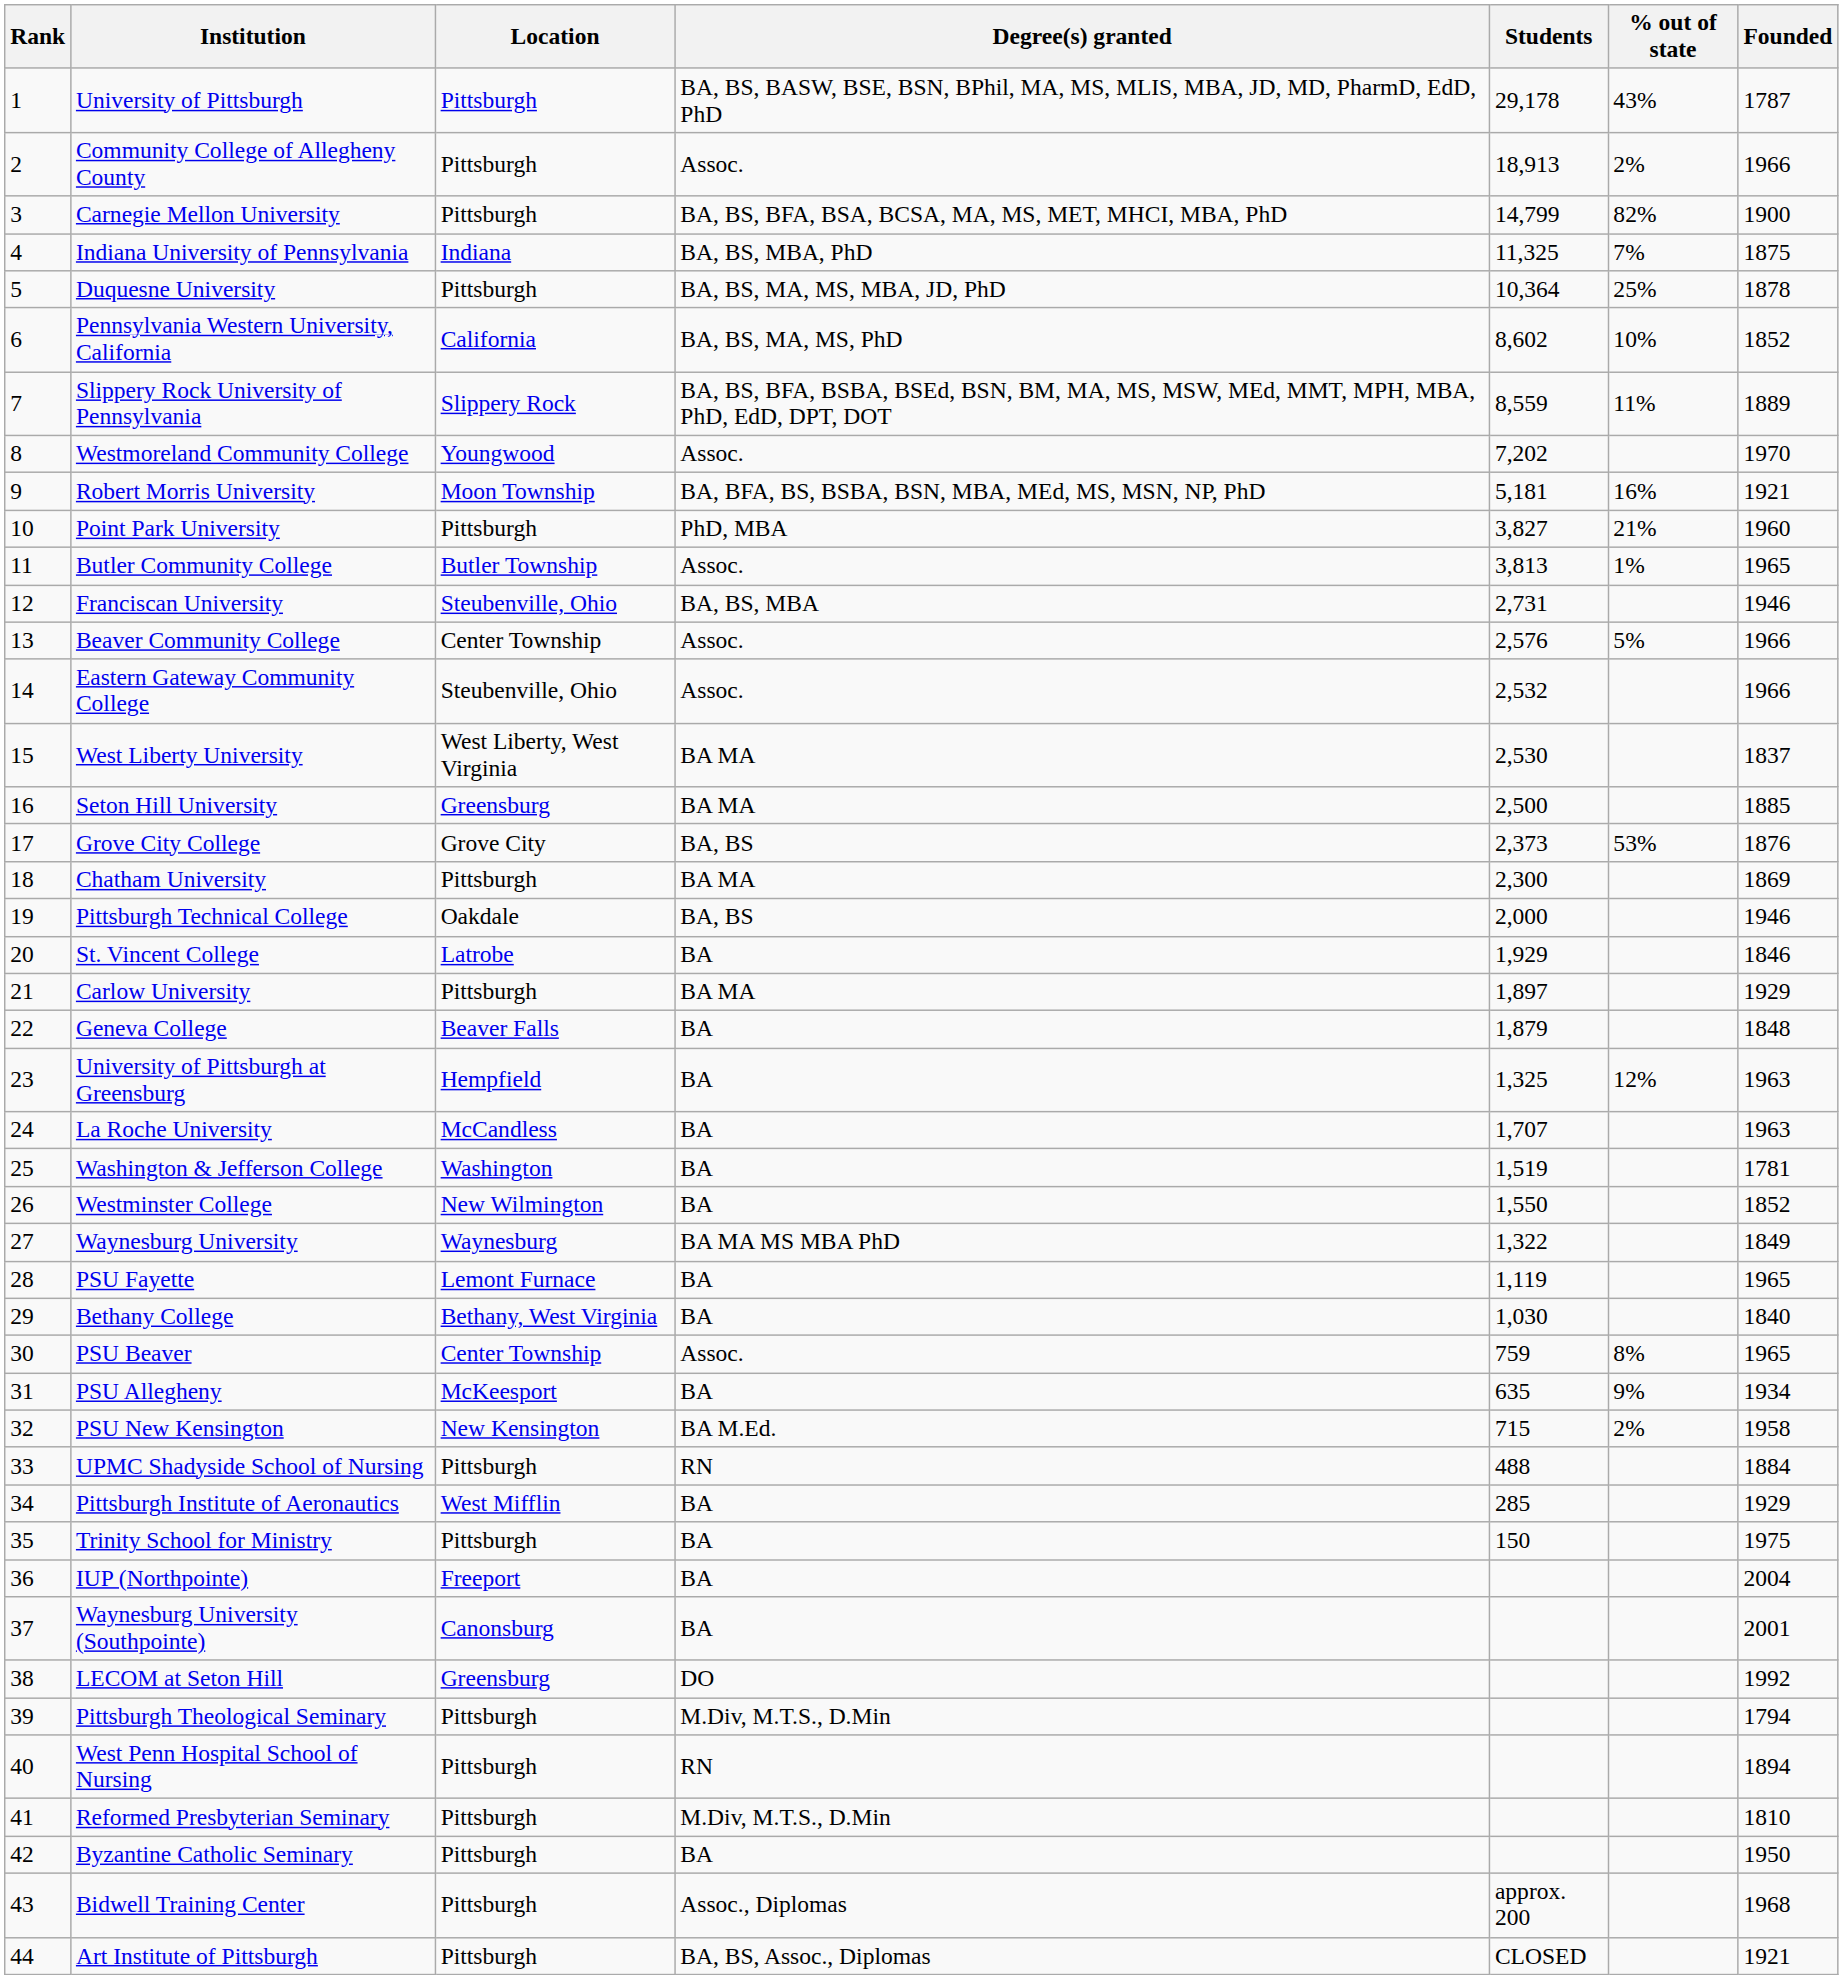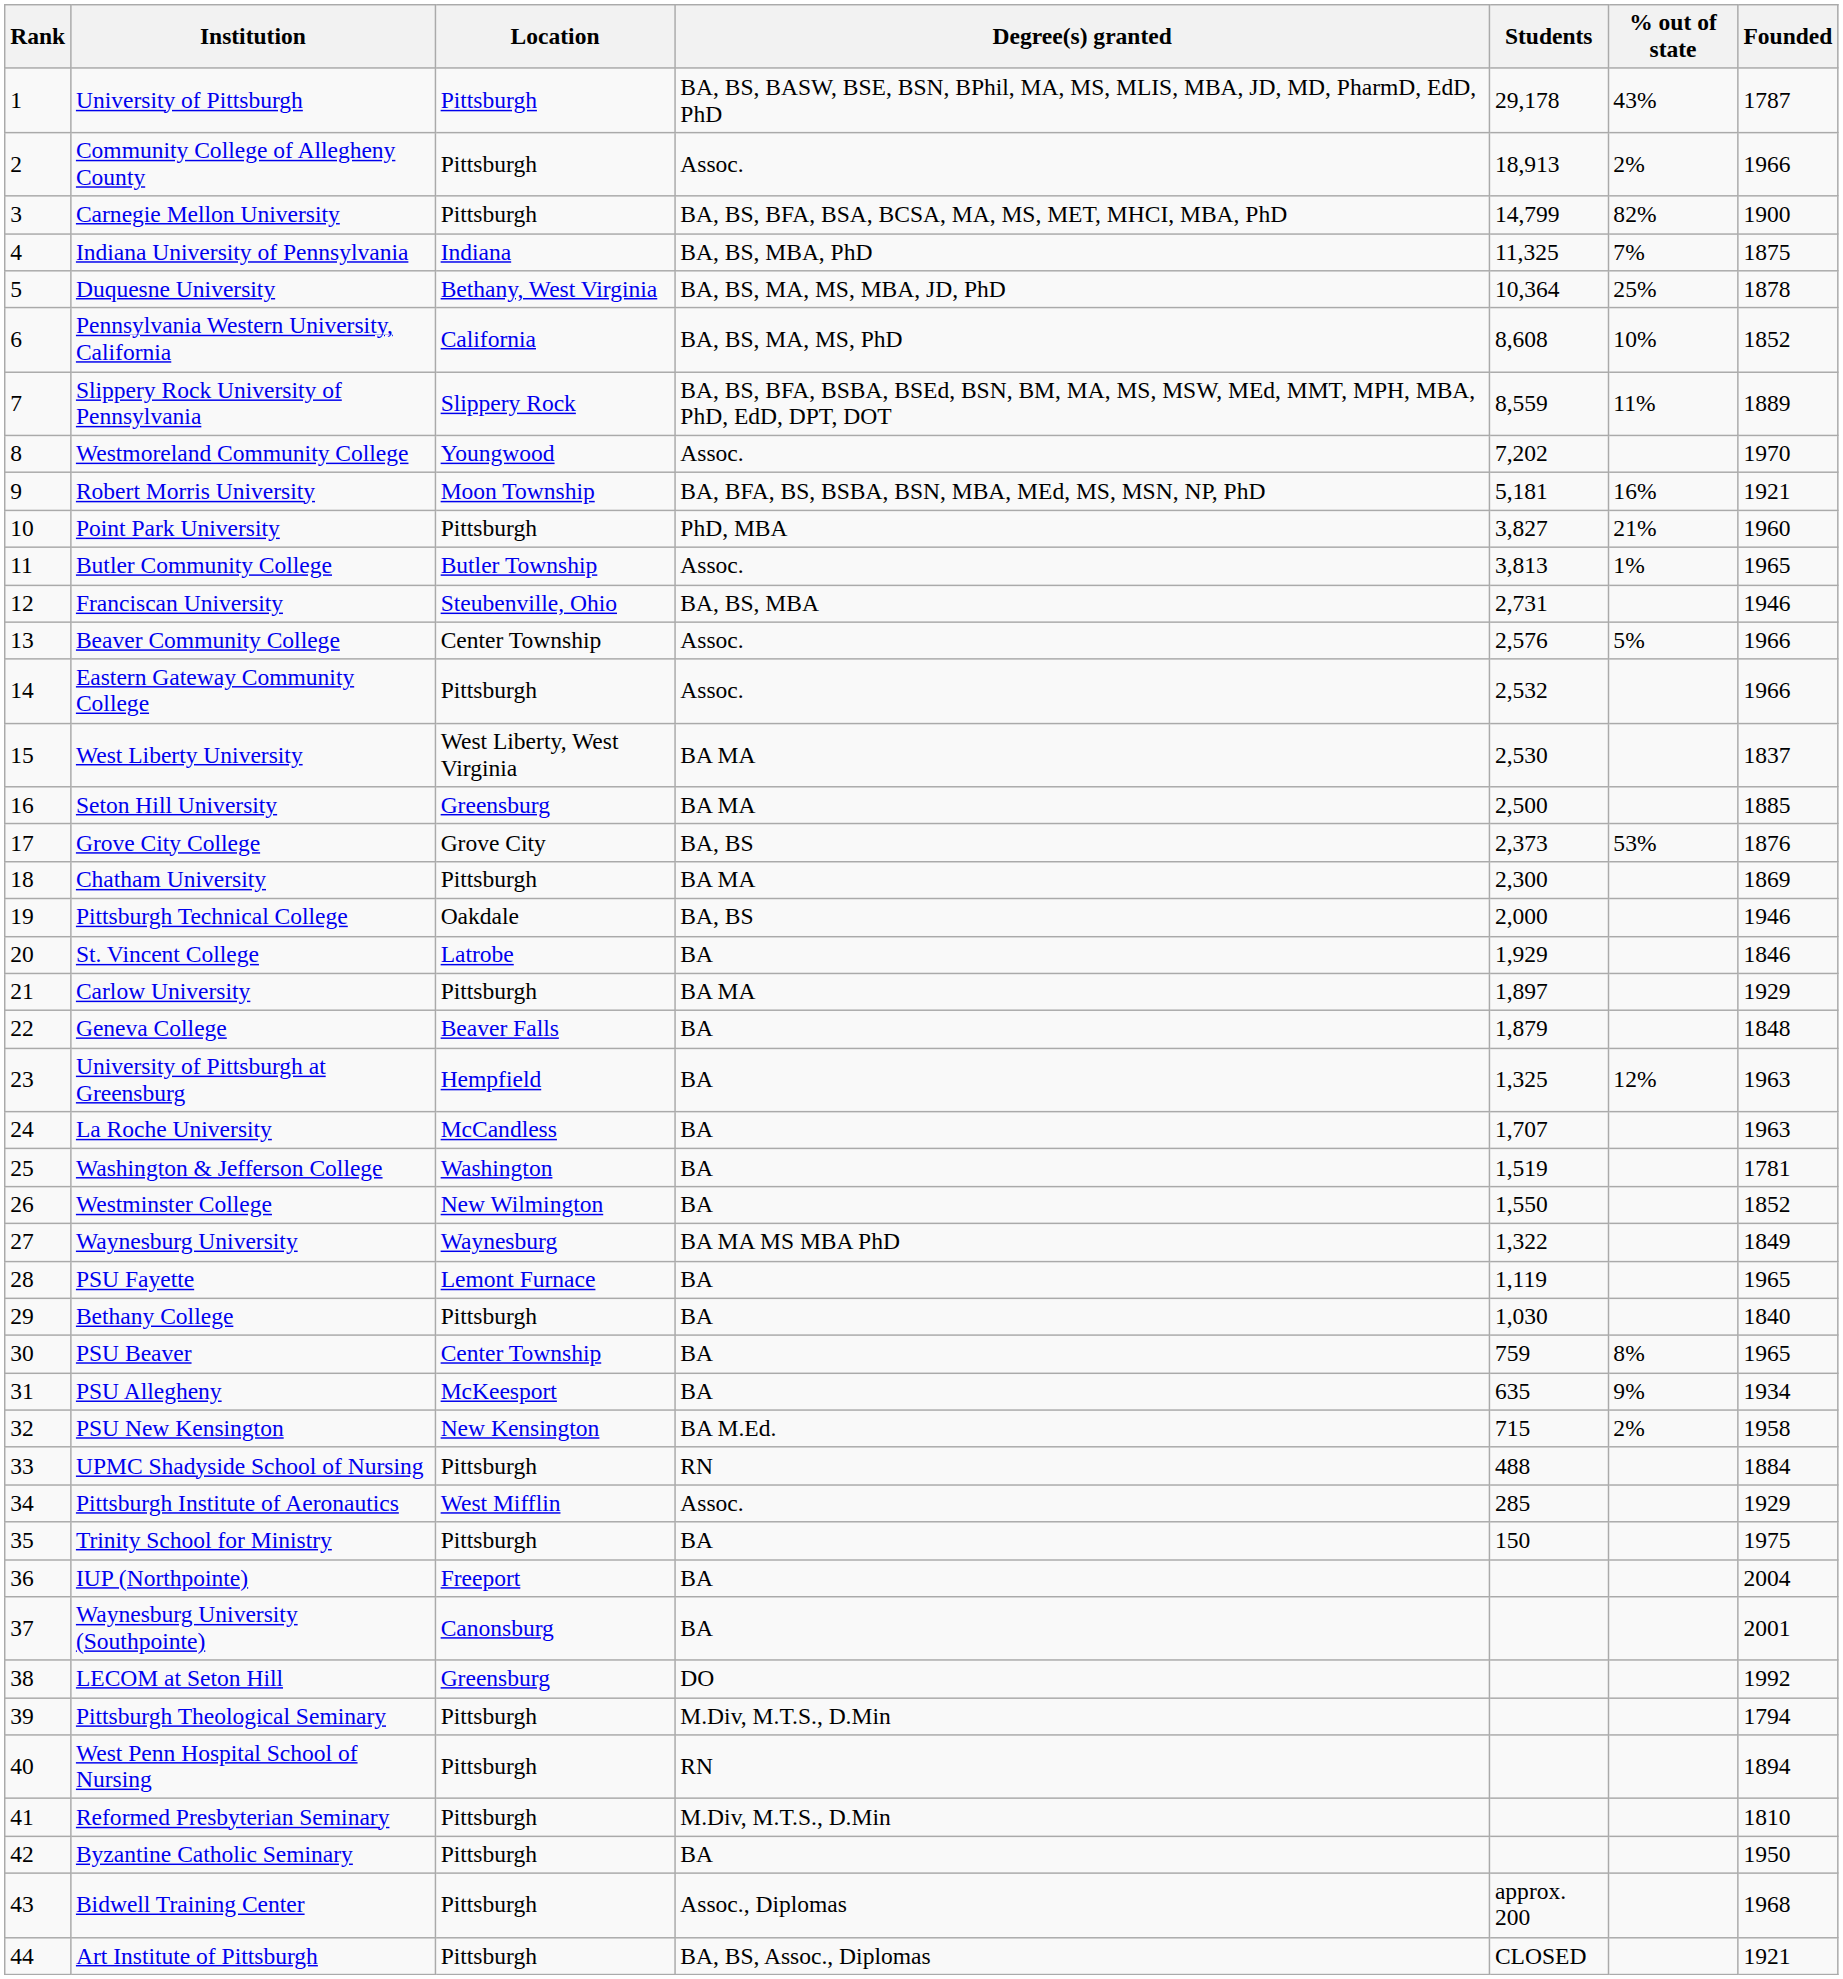Duquesne University | Location: Pittsburgh -> Bethany, West Virginia
Pennsylvania Western University, California | Students: 8,602 -> 8,608
Eastern Gateway Community College | Location: Steubenville, Ohio -> Pittsburgh
Bethany College | Location: Bethany, West Virginia -> Pittsburgh
PSU Beaver | Degree(s) granted: Assoc. -> BA
Pittsburgh Institute of Aeronautics | Degree(s) granted: BA -> Assoc.
